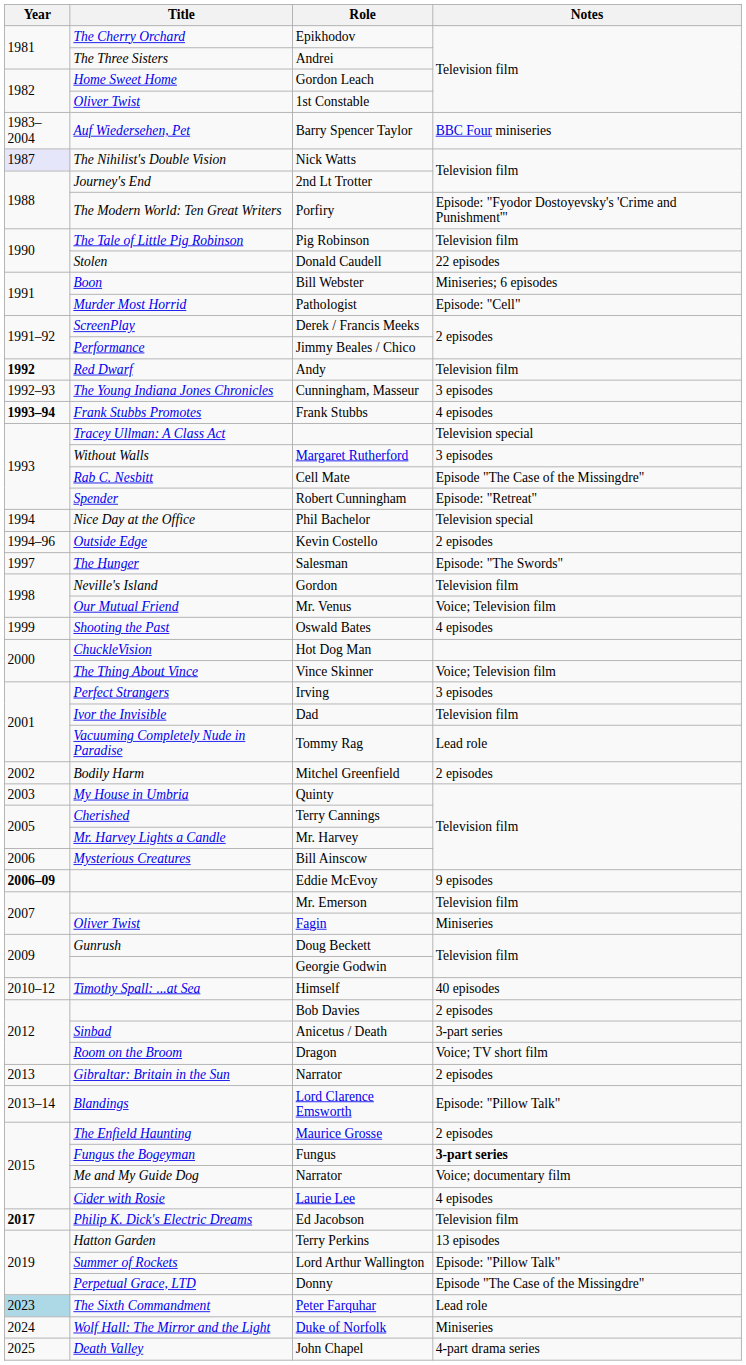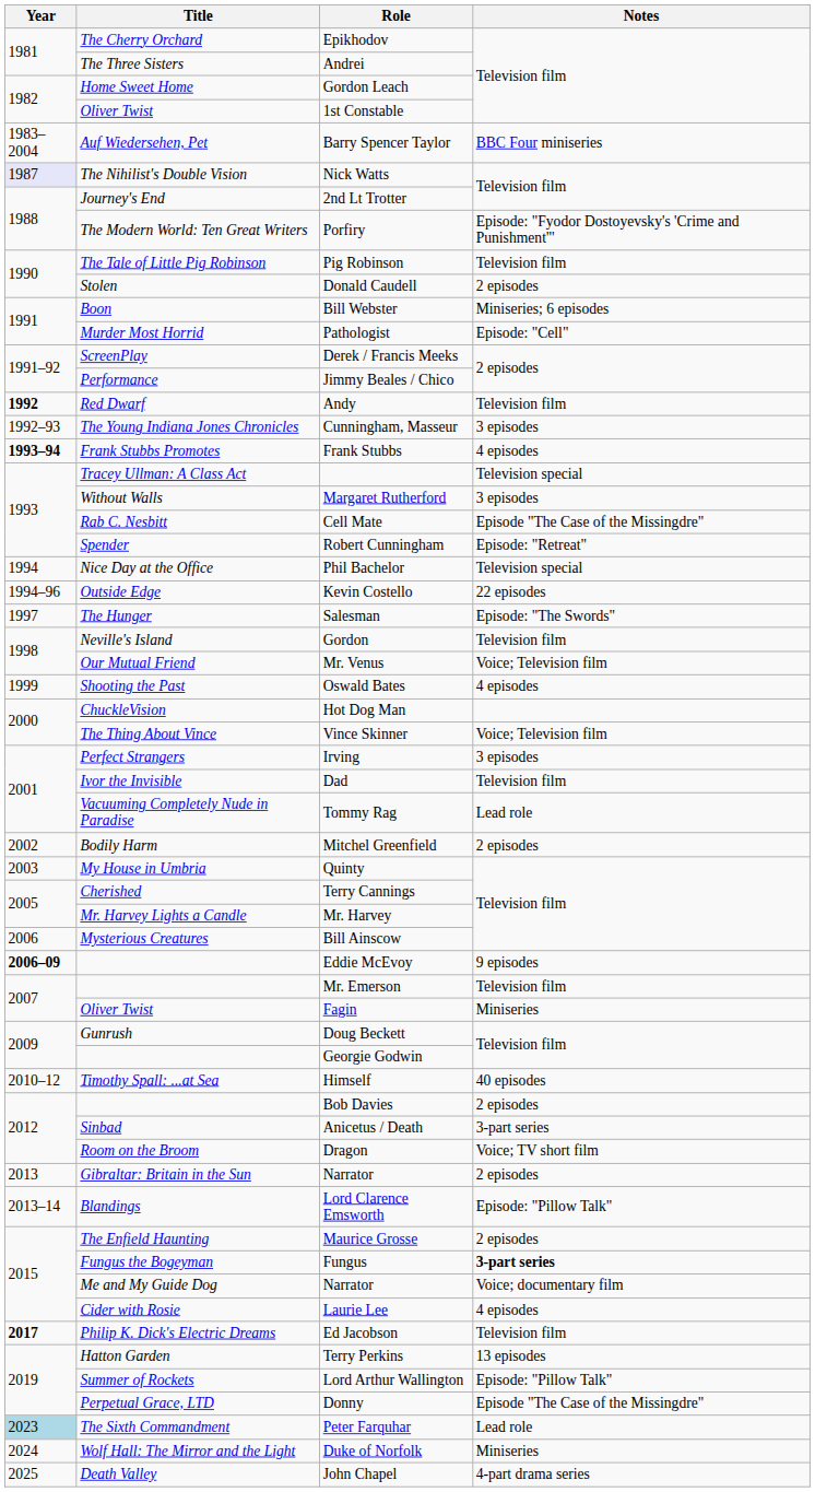Donald Caudell | Notes: 22 episodes -> 2 episodes
Kevin Costello | Notes: 2 episodes -> 22 episodes
